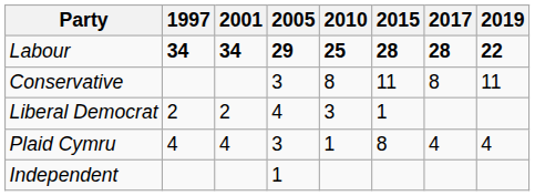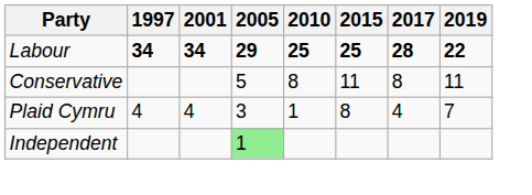Labour | 2015: 28 -> 25
Conservative | 2005: 3 -> 5
- row: Liberal Democrat | 2 | 2 | 4 | 3 | 1
Plaid Cymru | 2019: 4 -> 7
Independent | 2005: no background -> lightgreen background
